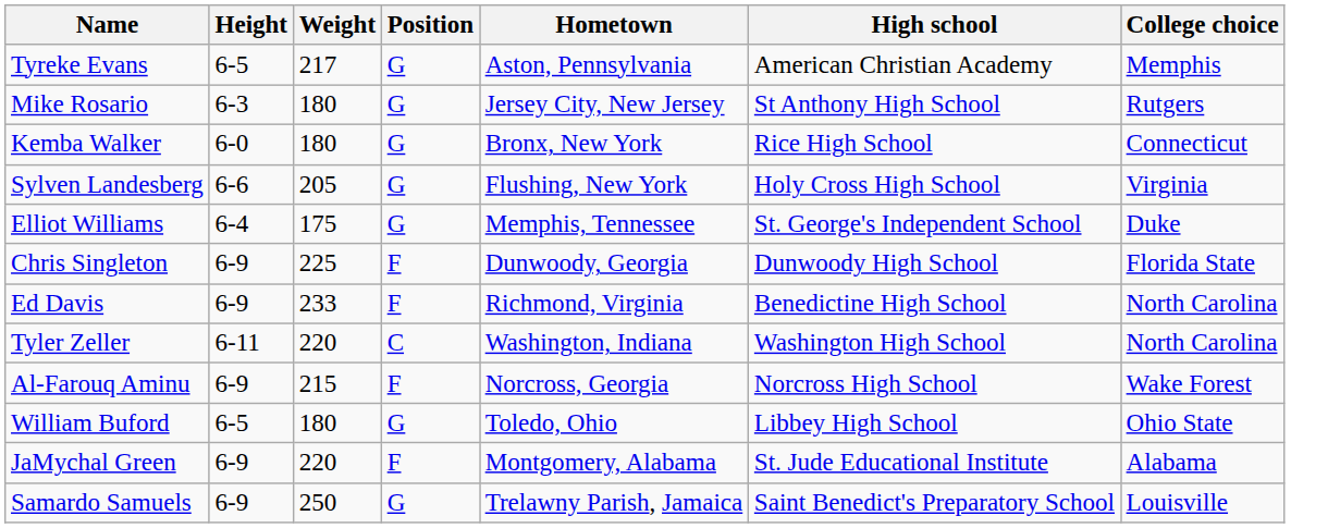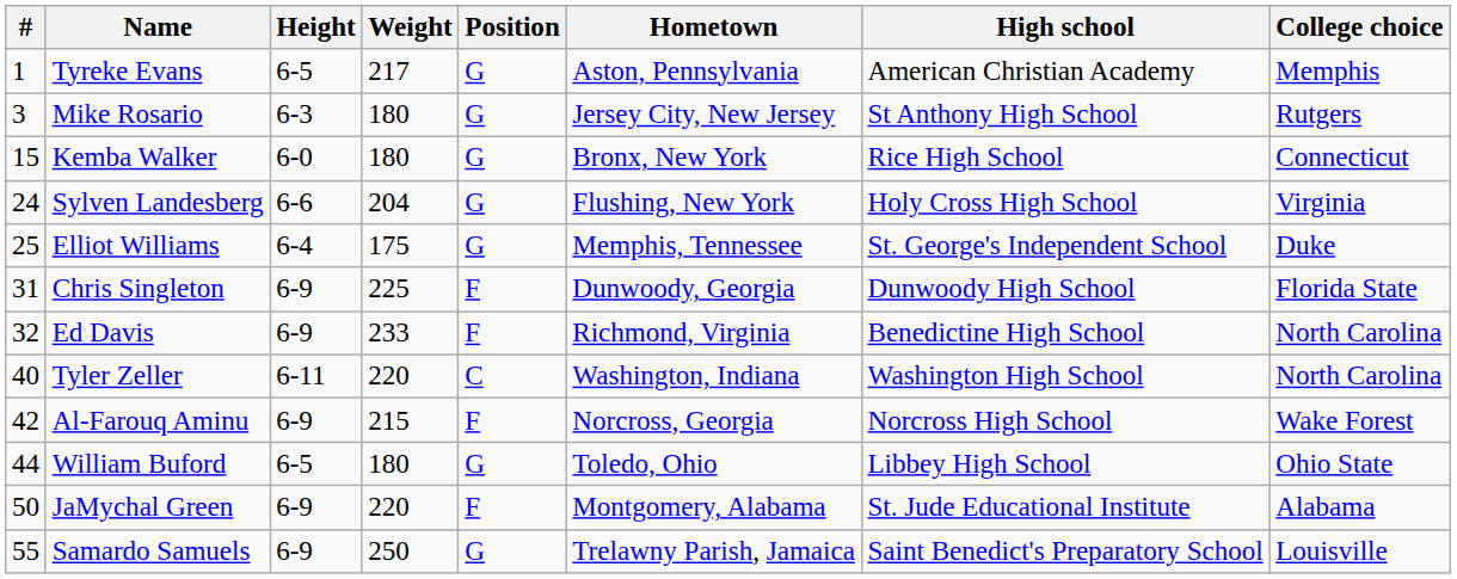+ column: # | 1 | 3 | 15 | 24 | 25 | 31 | 32 | 40 | 42 | 44 | 50 | 55
Sylven Landesberg | Weight: 205 -> 204
